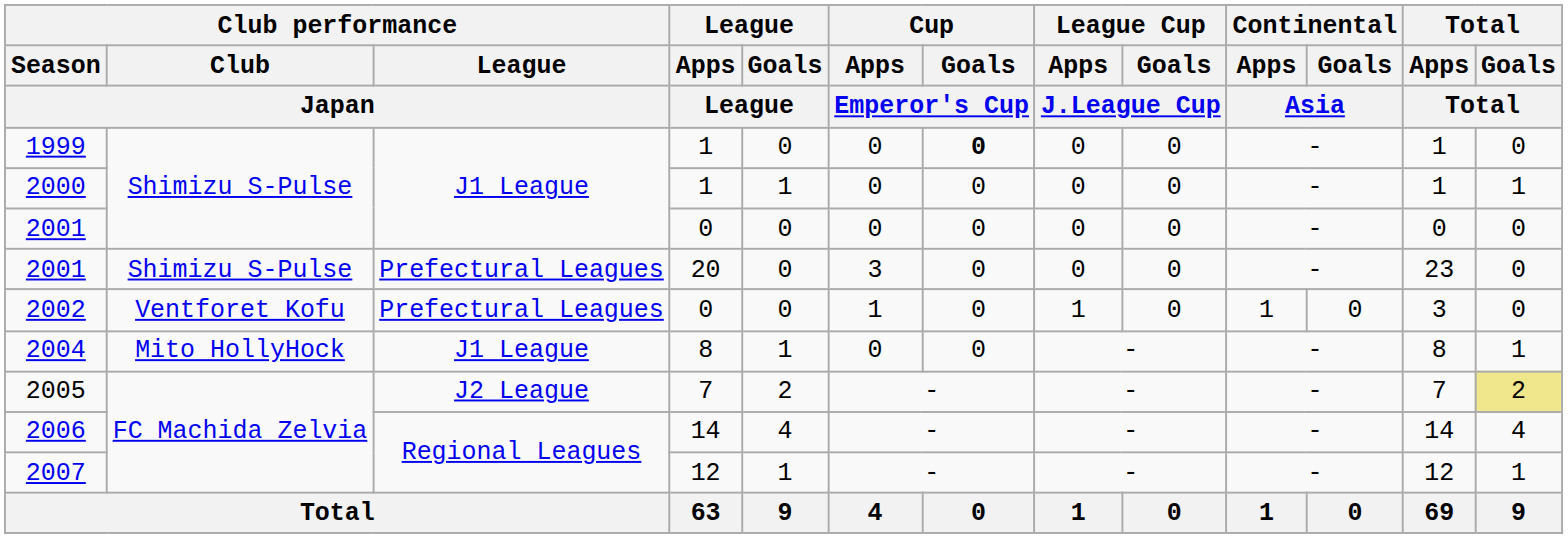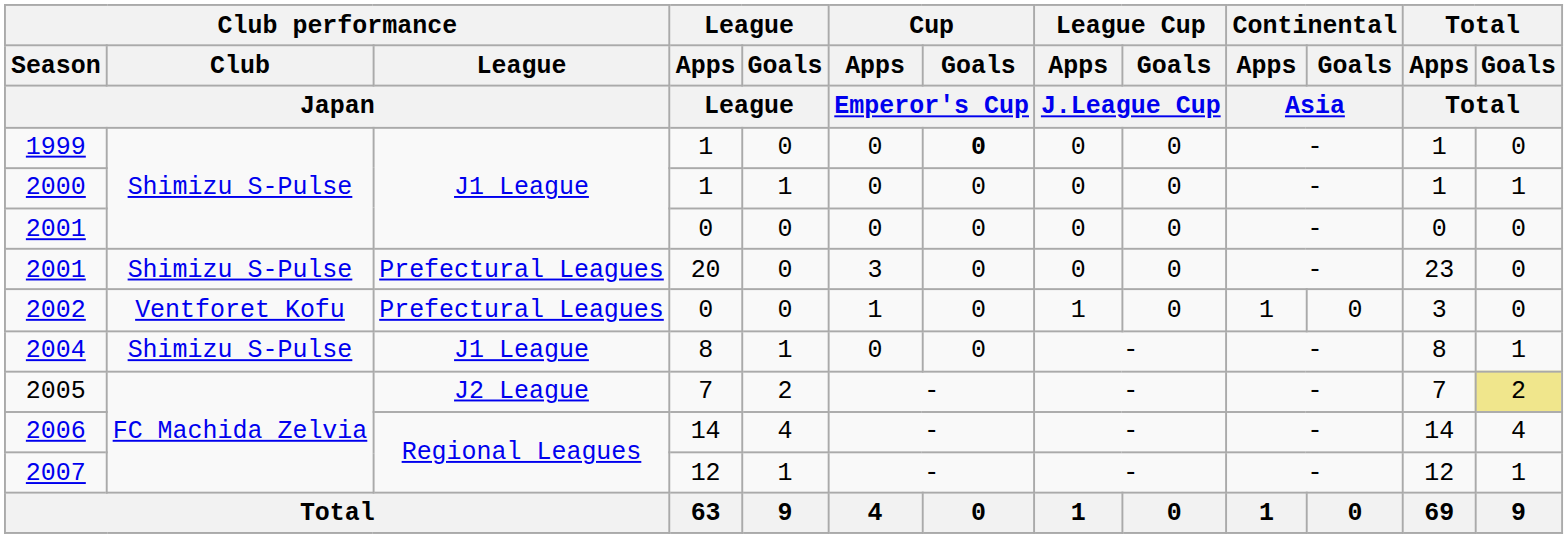2004 | Club performance / Club / Japan: Mito HollyHock -> Shimizu S-Pulse
